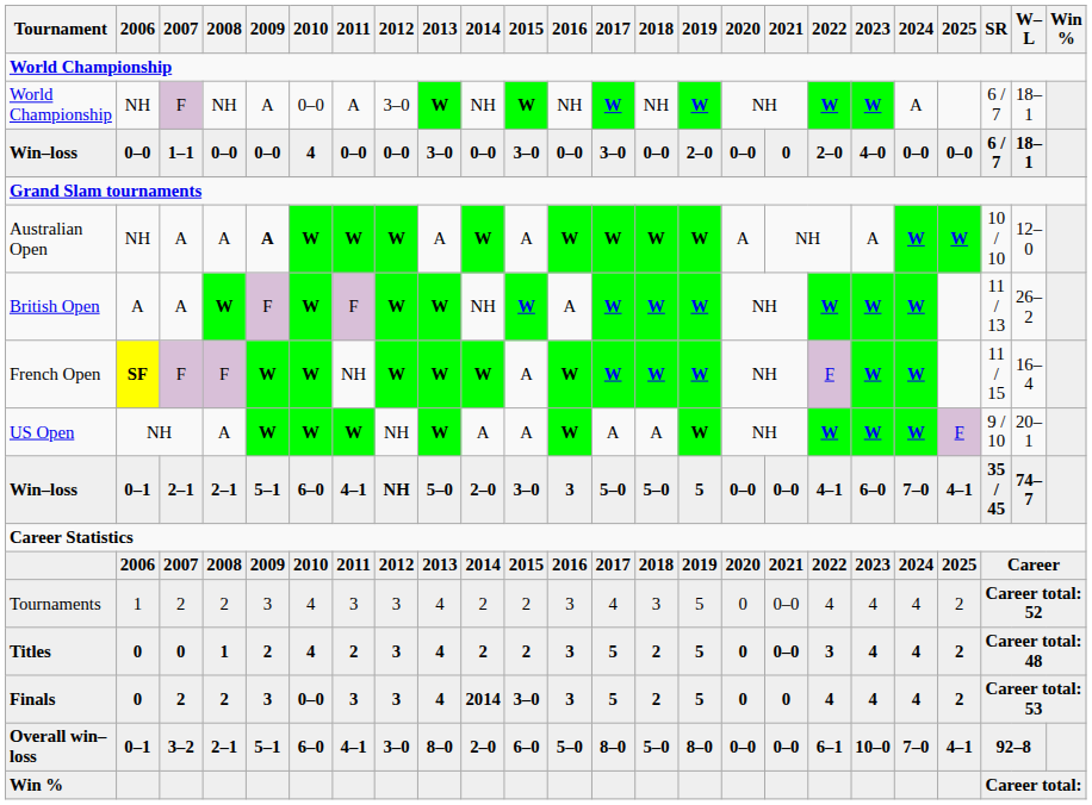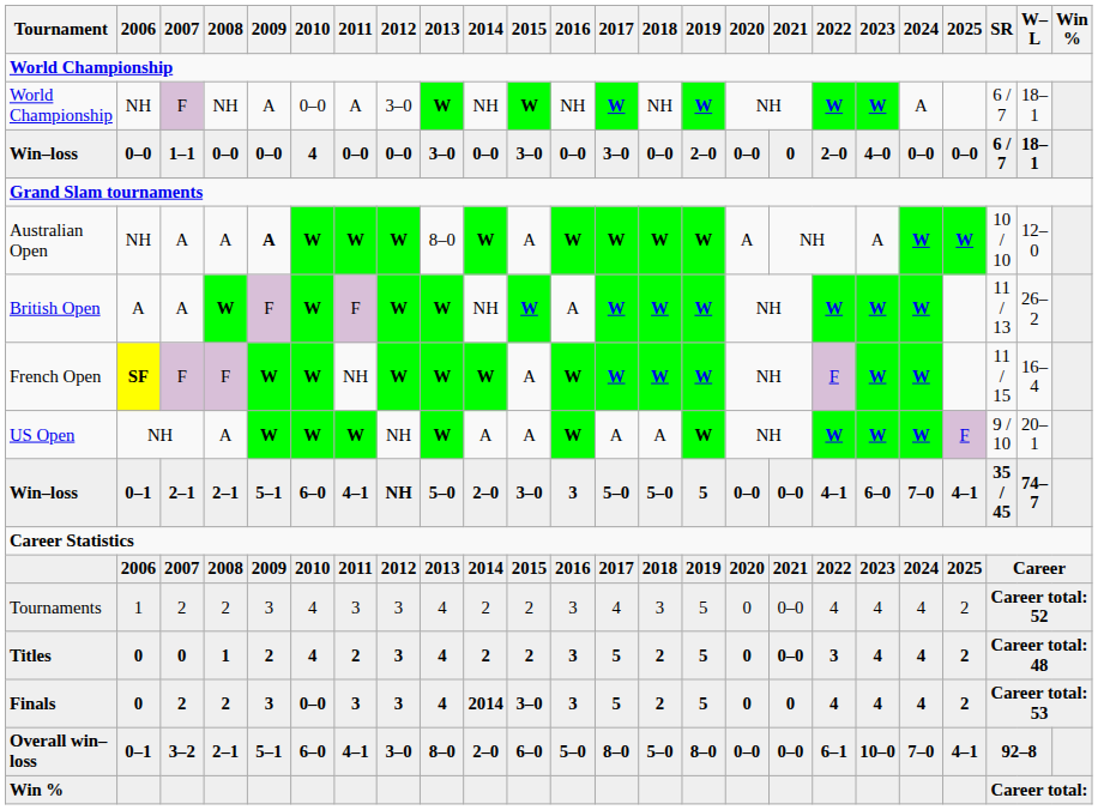Australian Open | 2013: A -> 8–0
